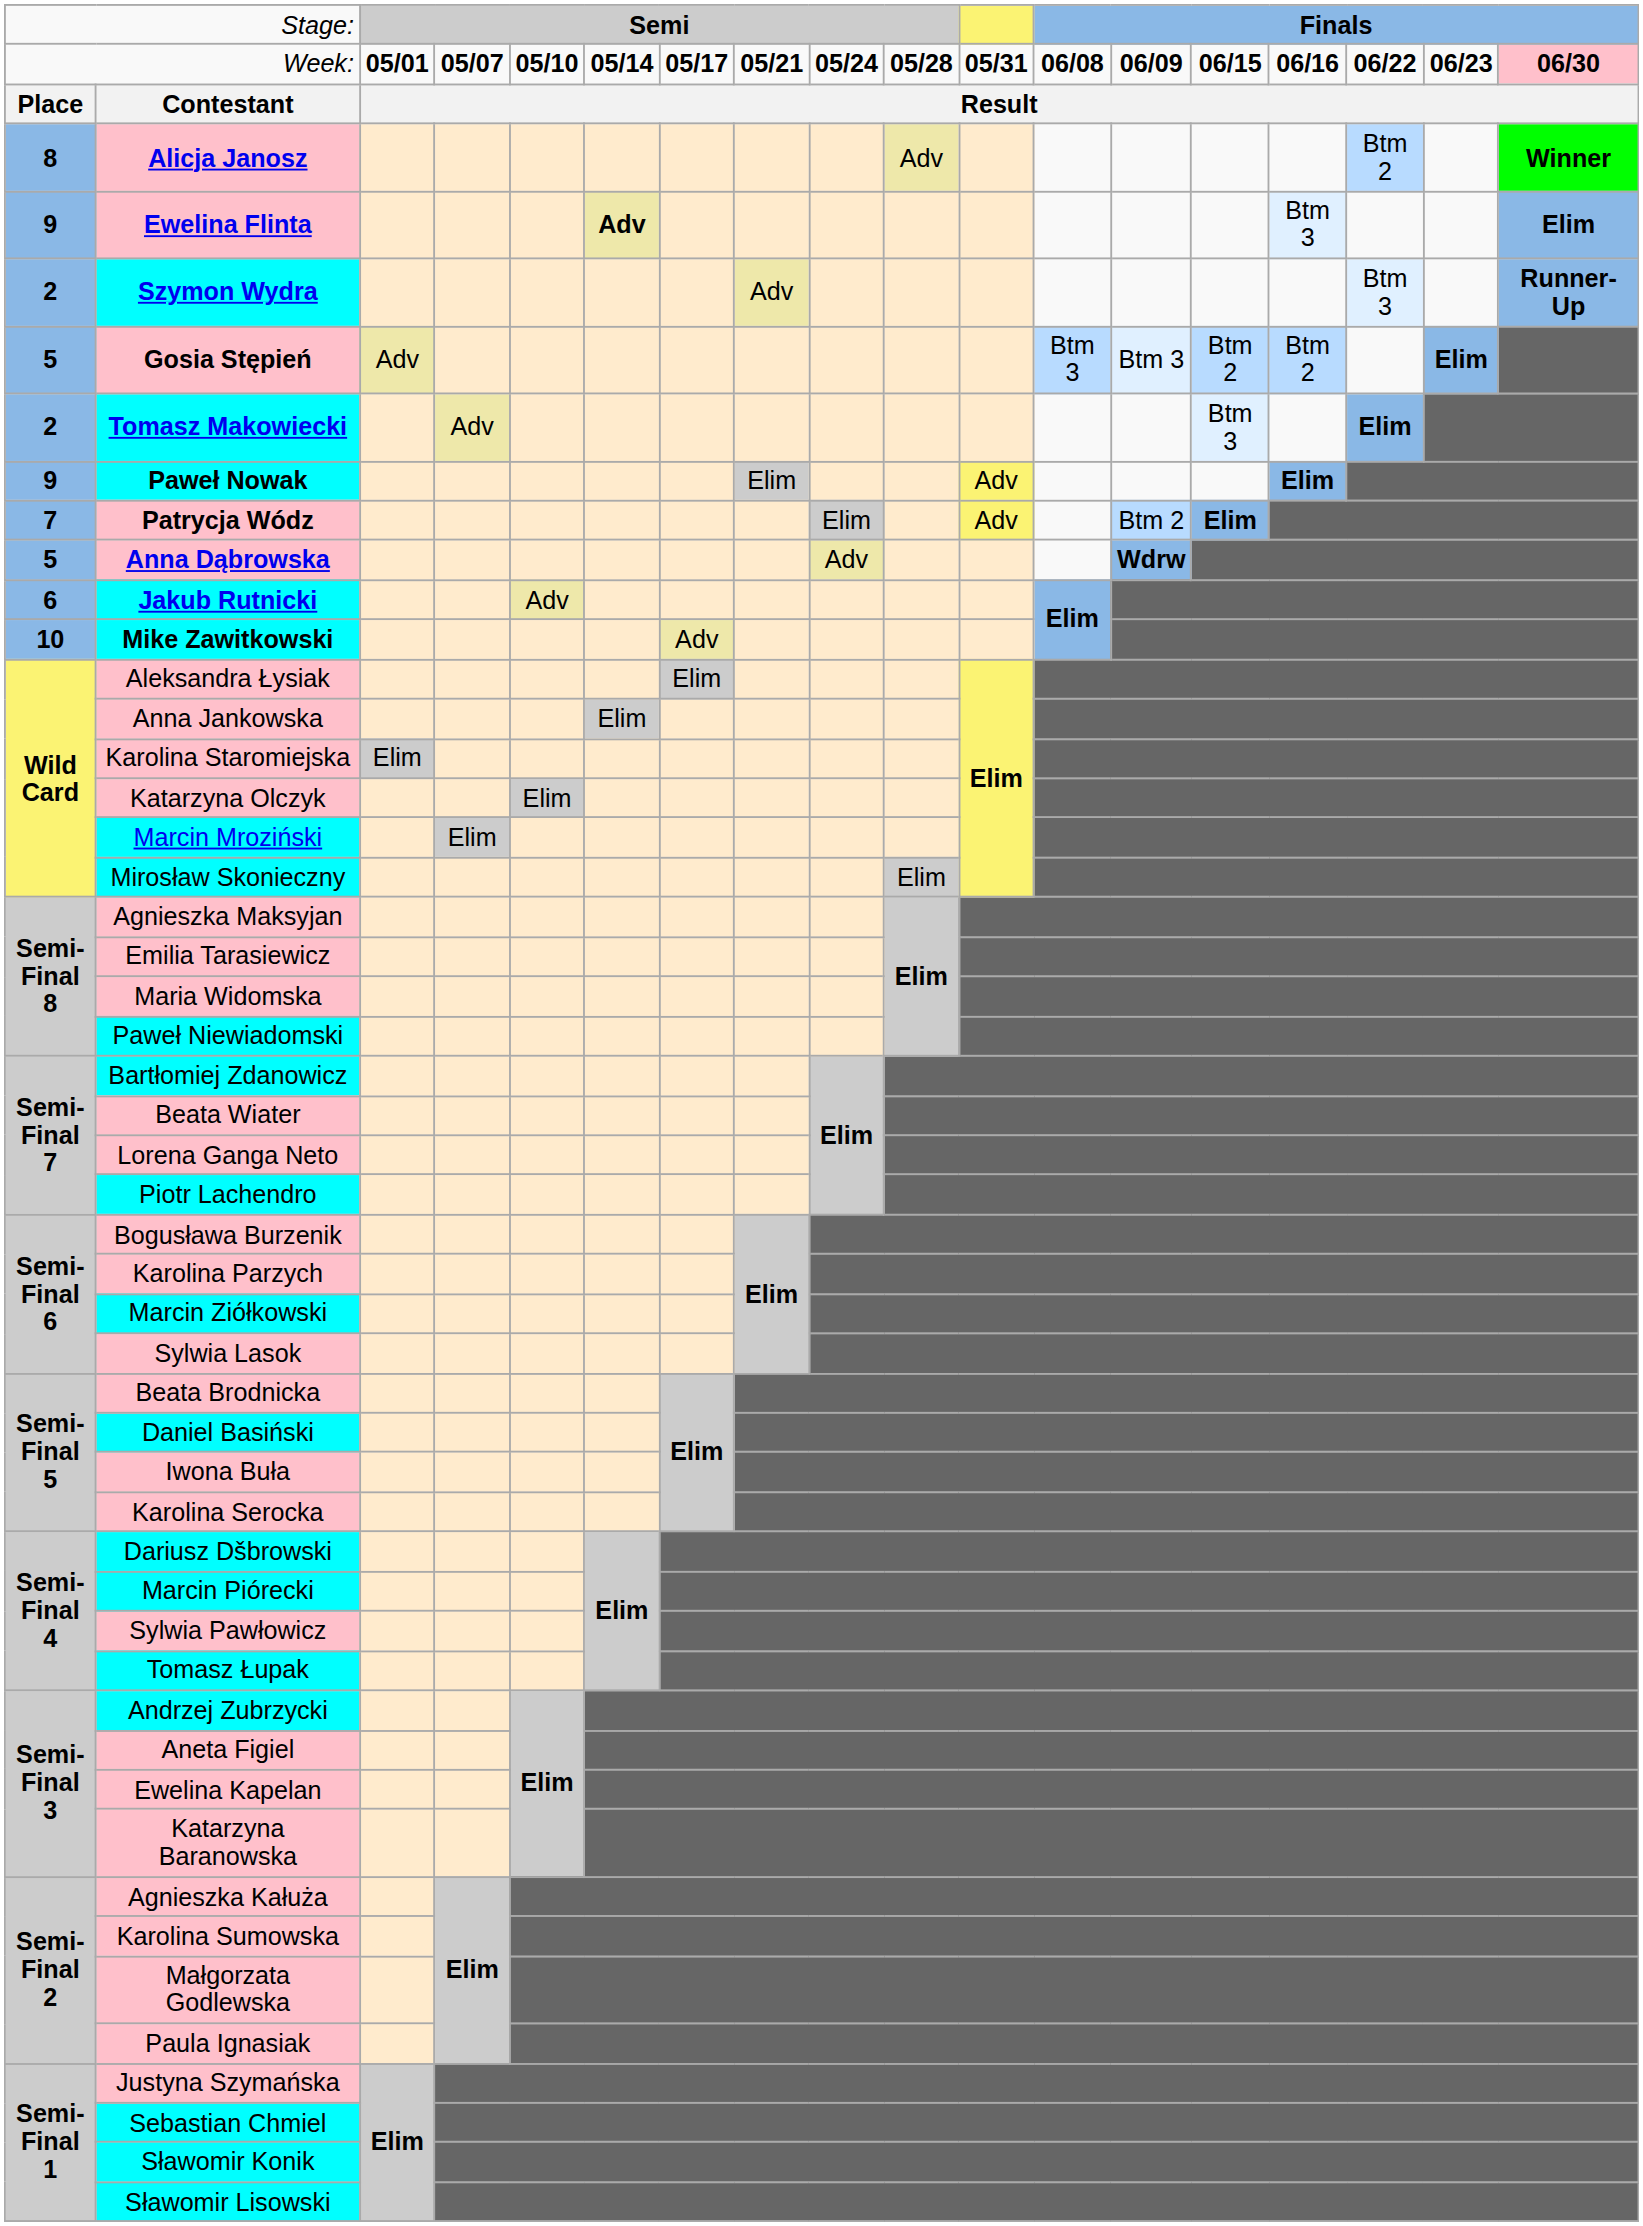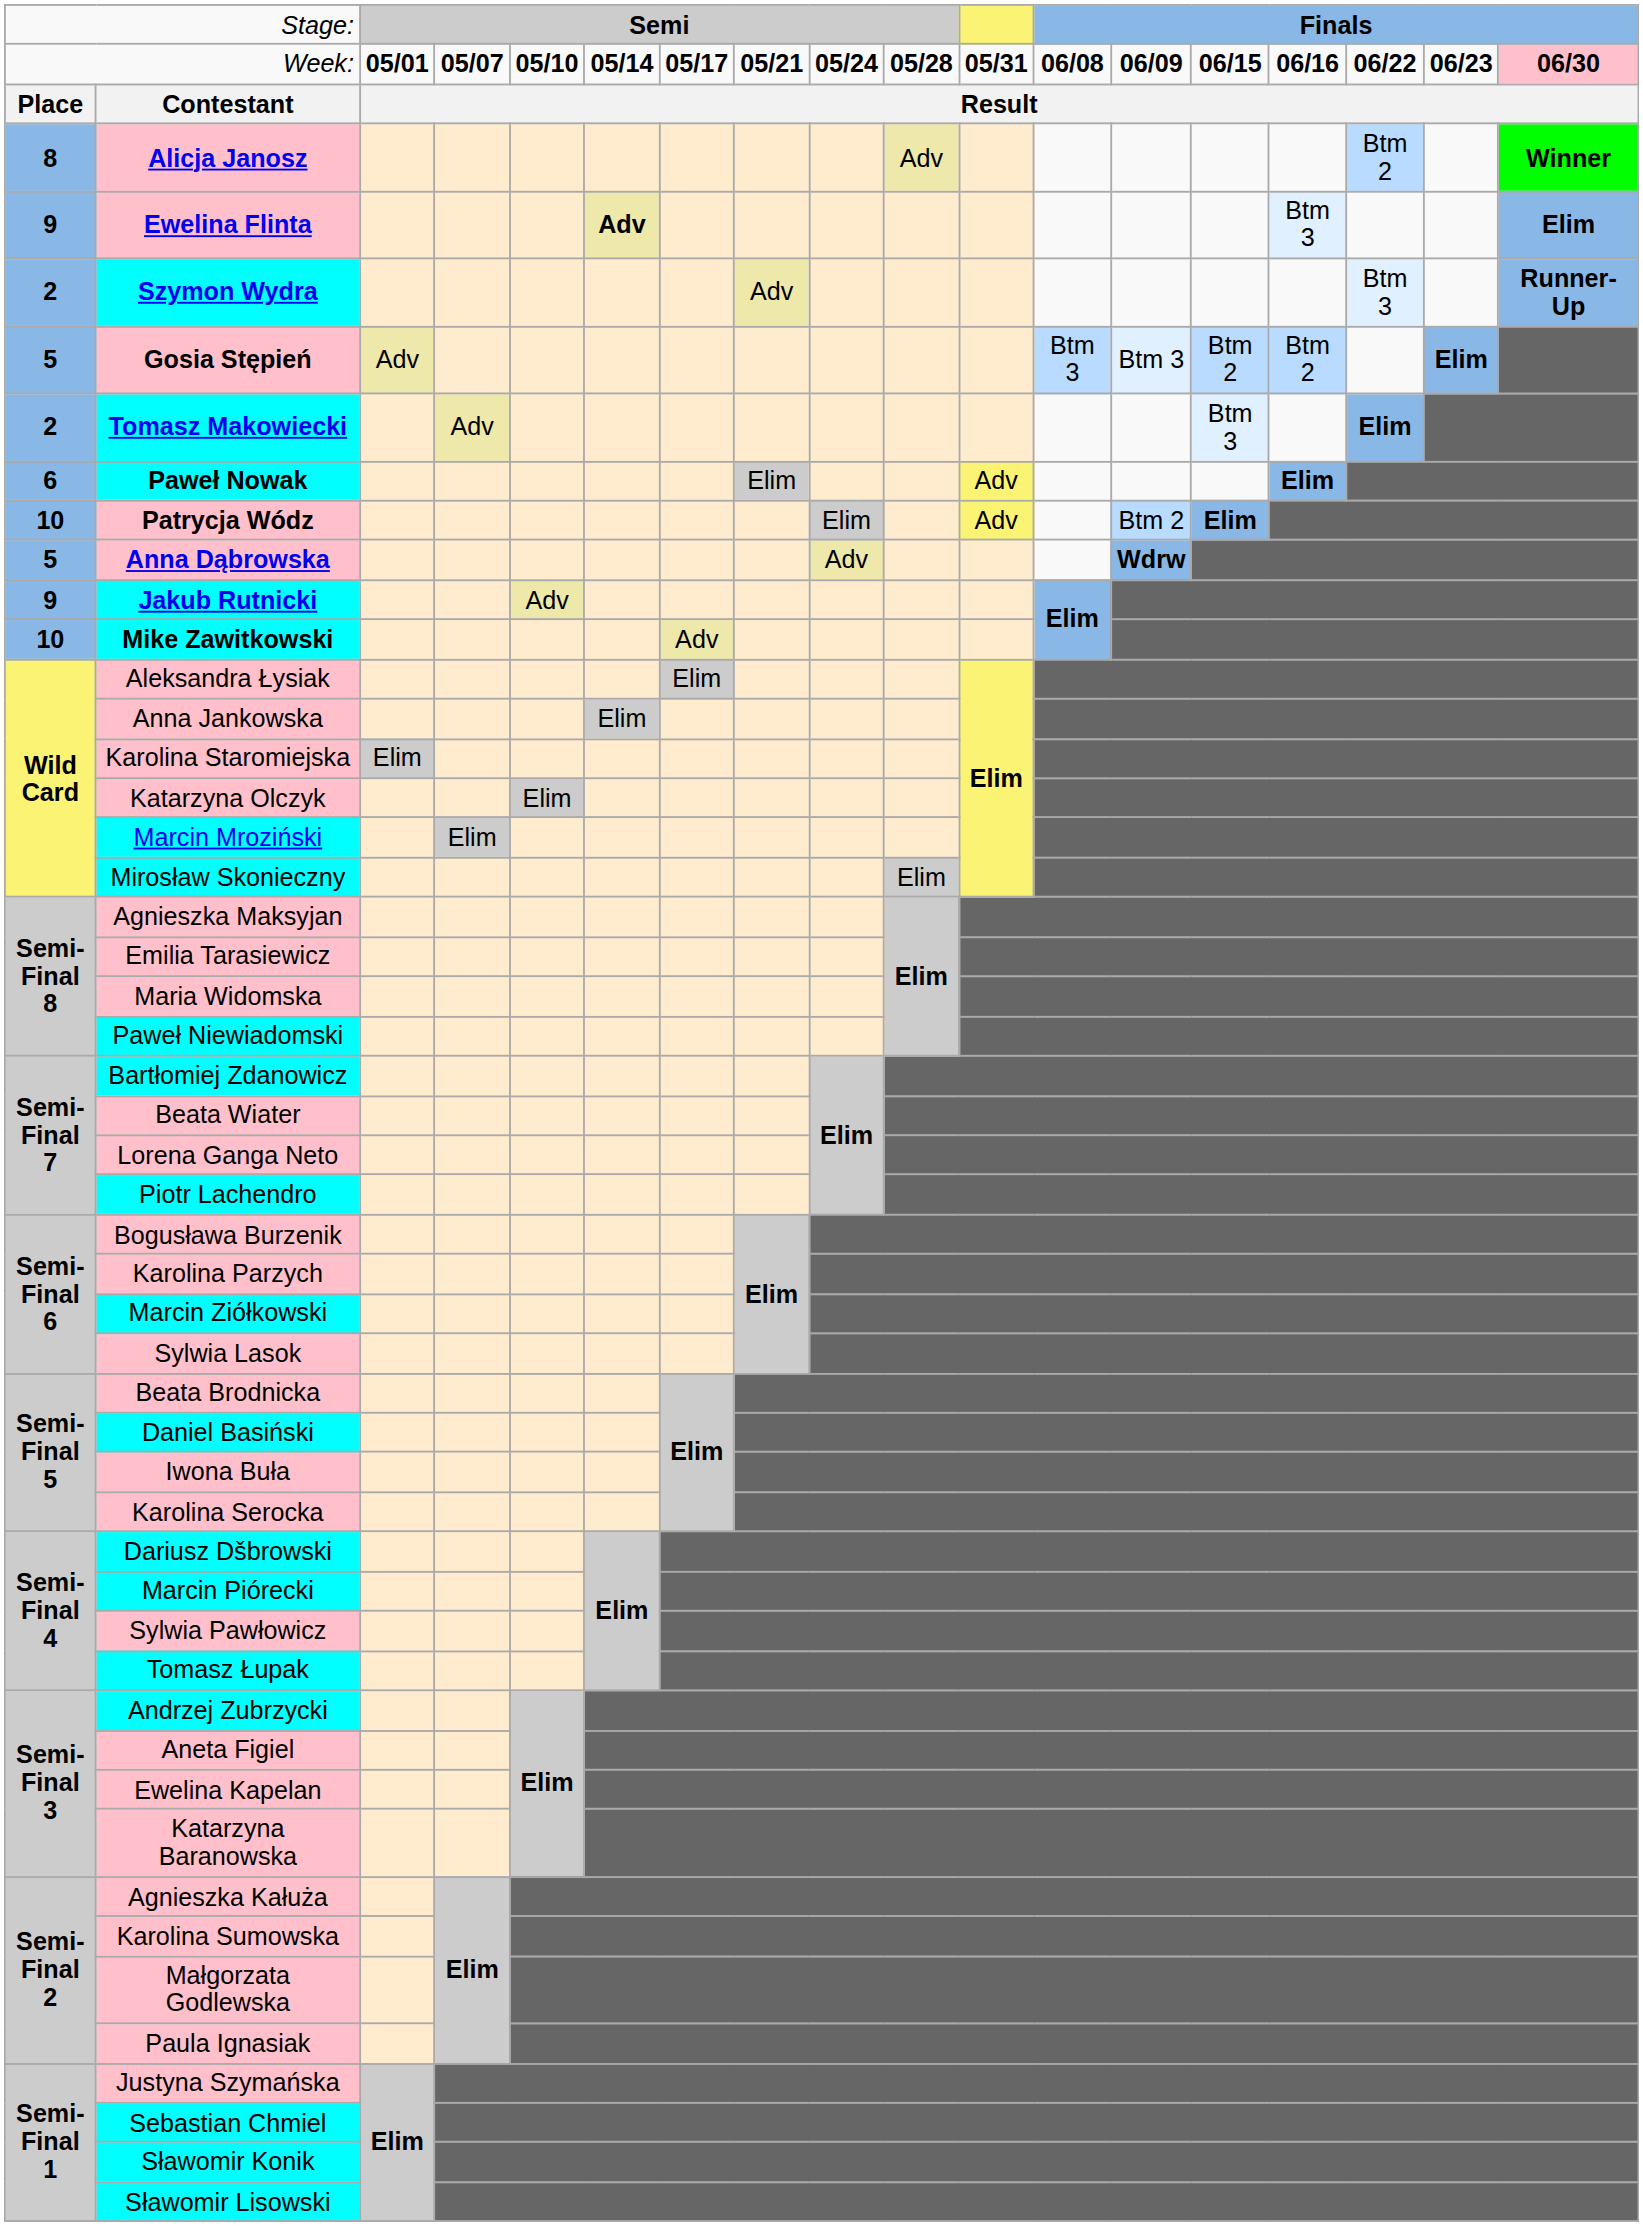Paweł Nowak | column 1: 9 -> 6
Patrycja Wódz | column 1: 7 -> 10
Jakub Rutnicki | column 1: 6 -> 9
